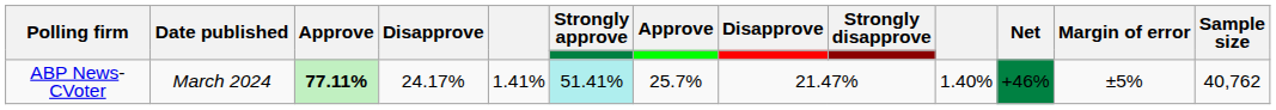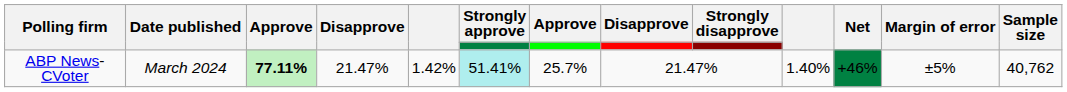ABP News-CVoter | column 4: 24.17% -> 21.47%
ABP News-CVoter | column 5: 1.41% -> 1.42%
